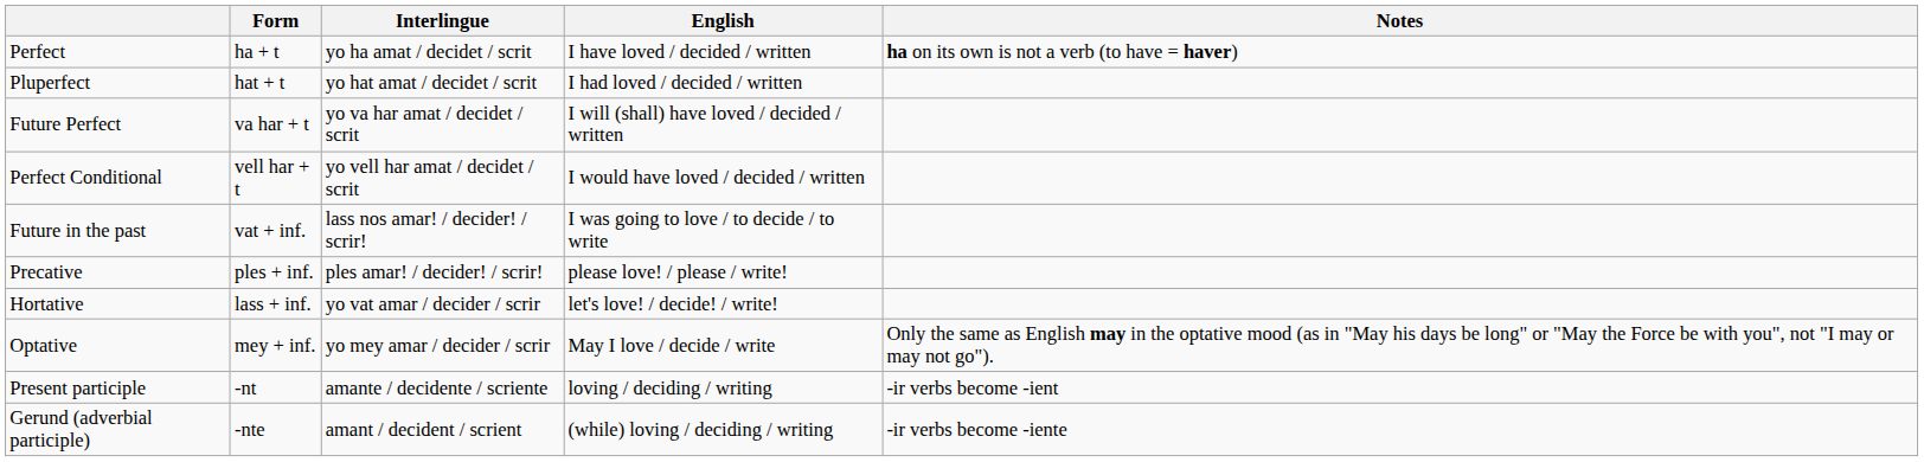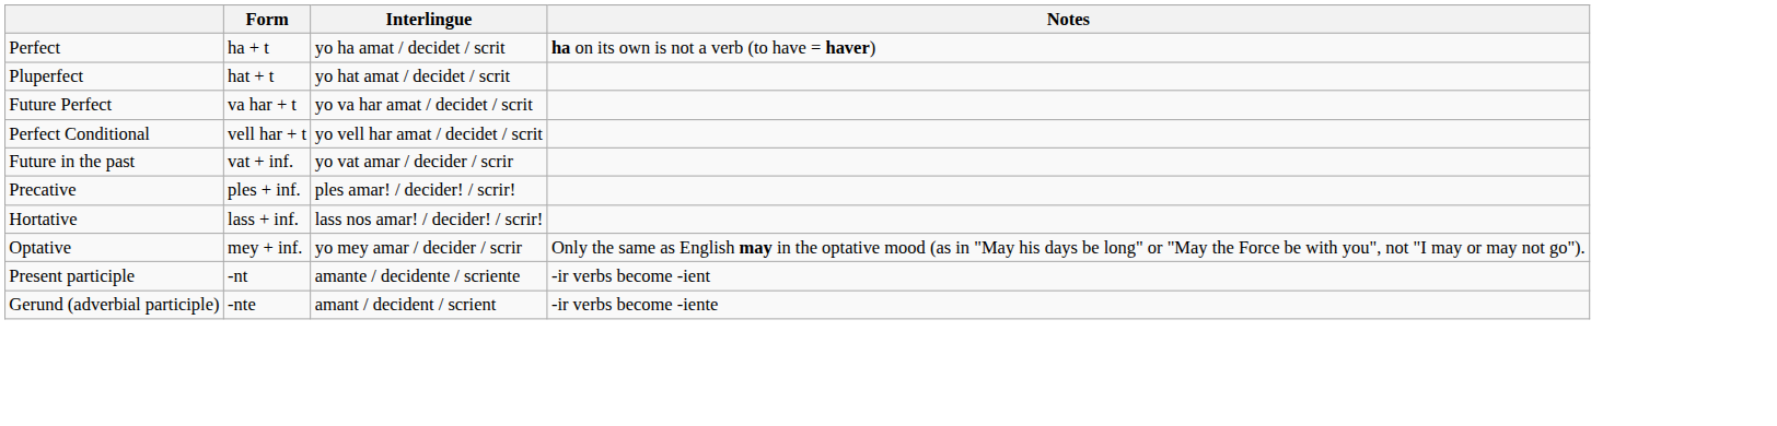- column: English | I have loved / decided / written | I had loved / decided / written | I will (shall) have loved / decided / written | I would have loved / decided / written | I was going to love / to decide / to write | please love! / please / write! | let's love! / decide! / write! | May I love / decide / write | loving / deciding / writing | (while) loving / deciding / writing
Future in the past | Interlingue: lass nos amar! / decider! / scrir! -> yo vat amar / decider / scrir
Hortative | Interlingue: yo vat amar / decider / scrir -> lass nos amar! / decider! / scrir!
